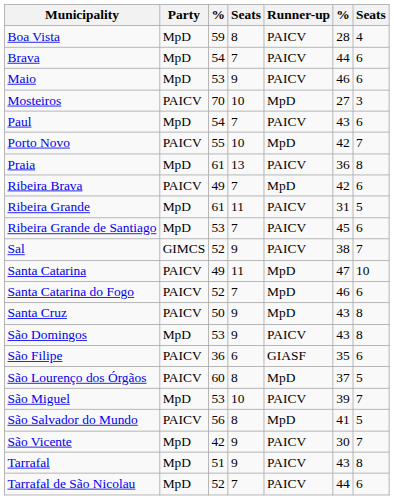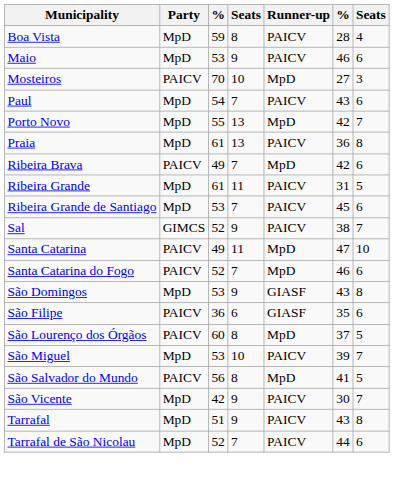- row: Brava | MpD | 54 | 7 | PAICV | 44 | 6
Porto Novo | Party: PAICV -> MpD
Porto Novo | column 4: 10 -> 13
- row: Santa Cruz | PAICV | 50 | 9 | MpD | 43 | 8
São Domingos | Runner-up: PAICV -> GIASF
